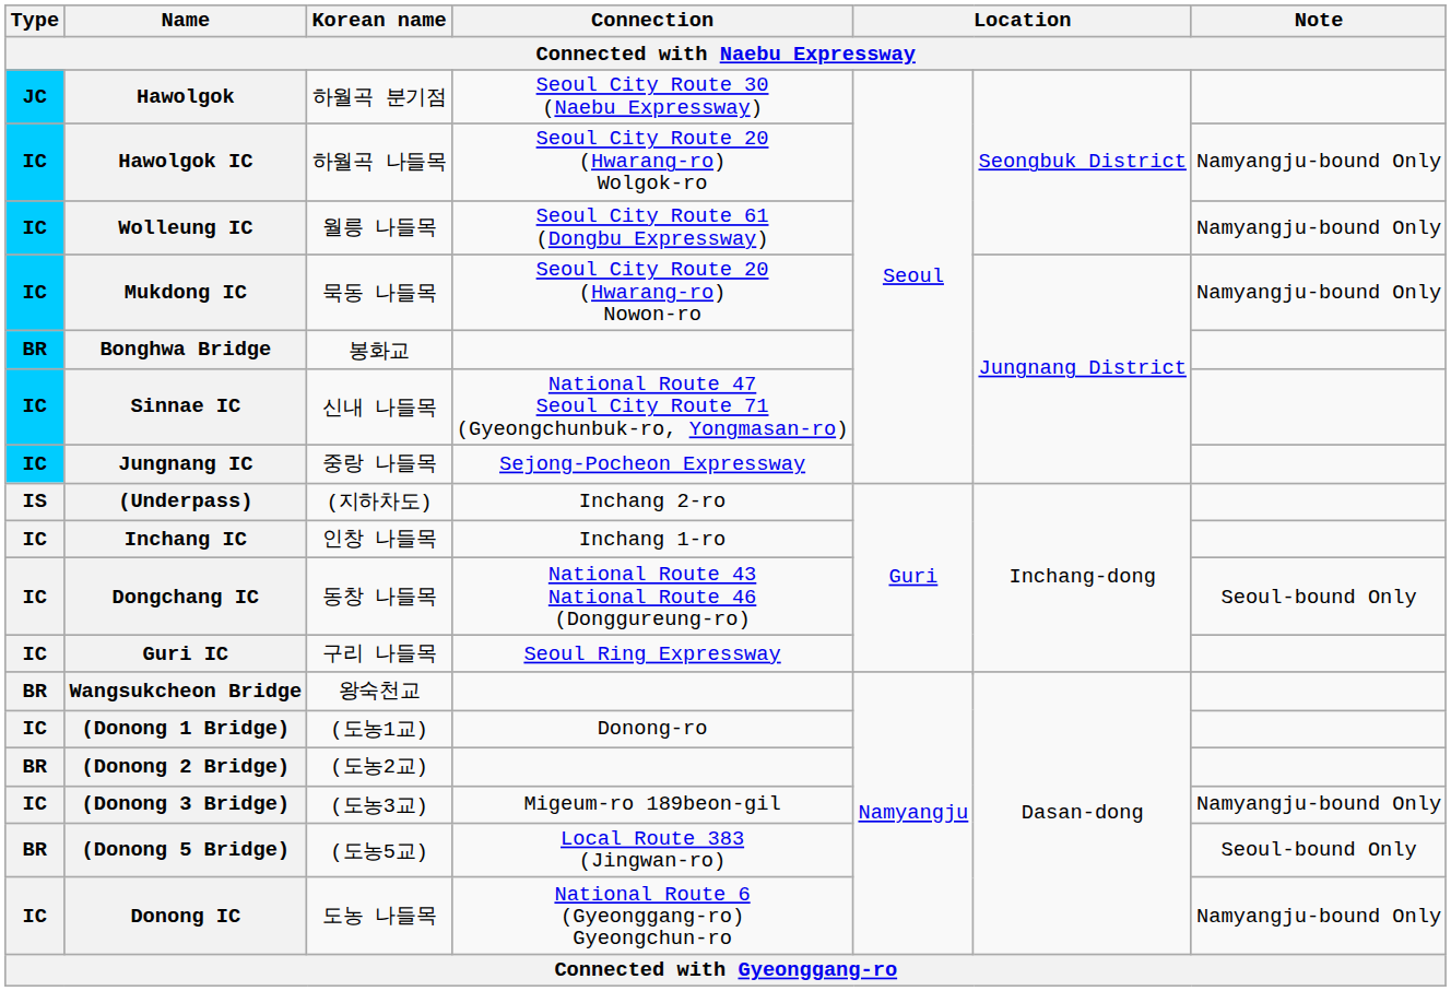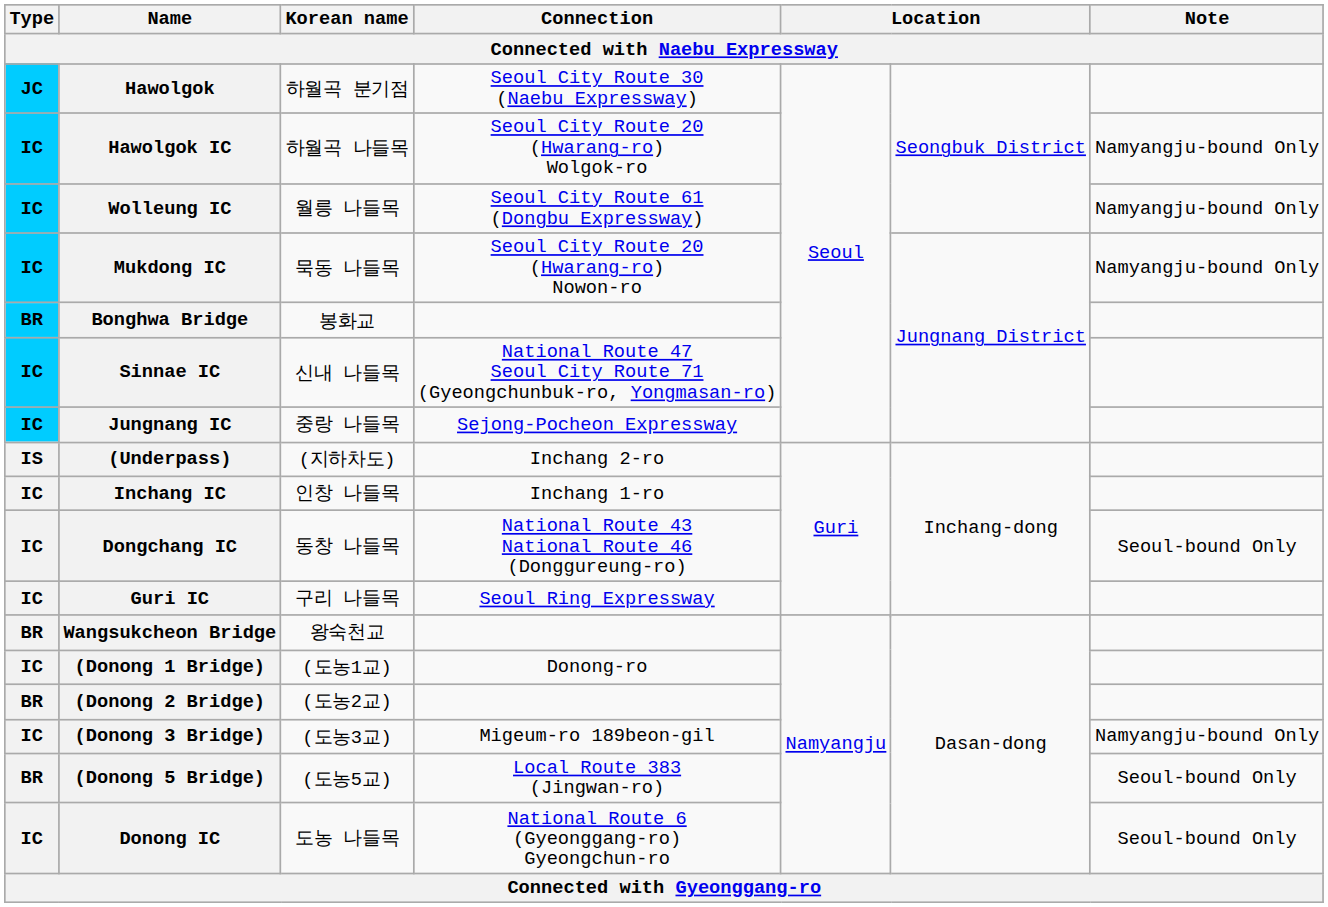Donong IC | Note: Namyangju-bound Only -> Seoul-bound Only
